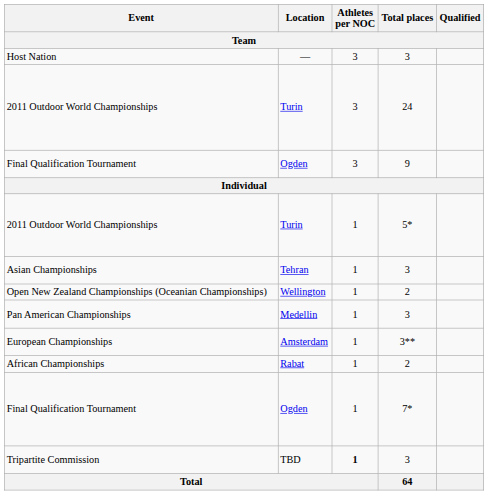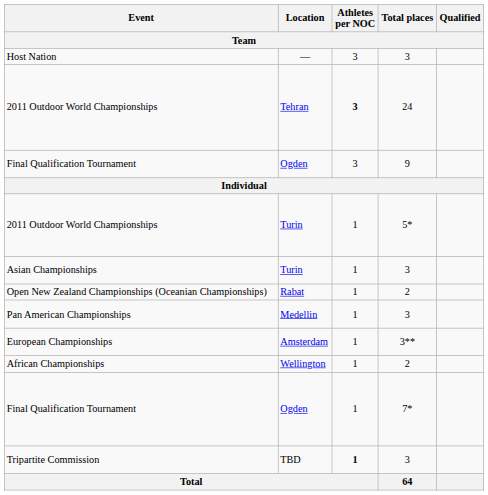2011 Outdoor World Championships / 24 | Location: Turin -> Tehran
2011 Outdoor World Championships / 24 | Athletes per NOC: normal -> bold
Asian Championships | Location: Tehran -> Turin
Open New Zealand Championships (Oceanian Championships) | Location: Wellington -> Rabat
African Championships | Location: Rabat -> Wellington
